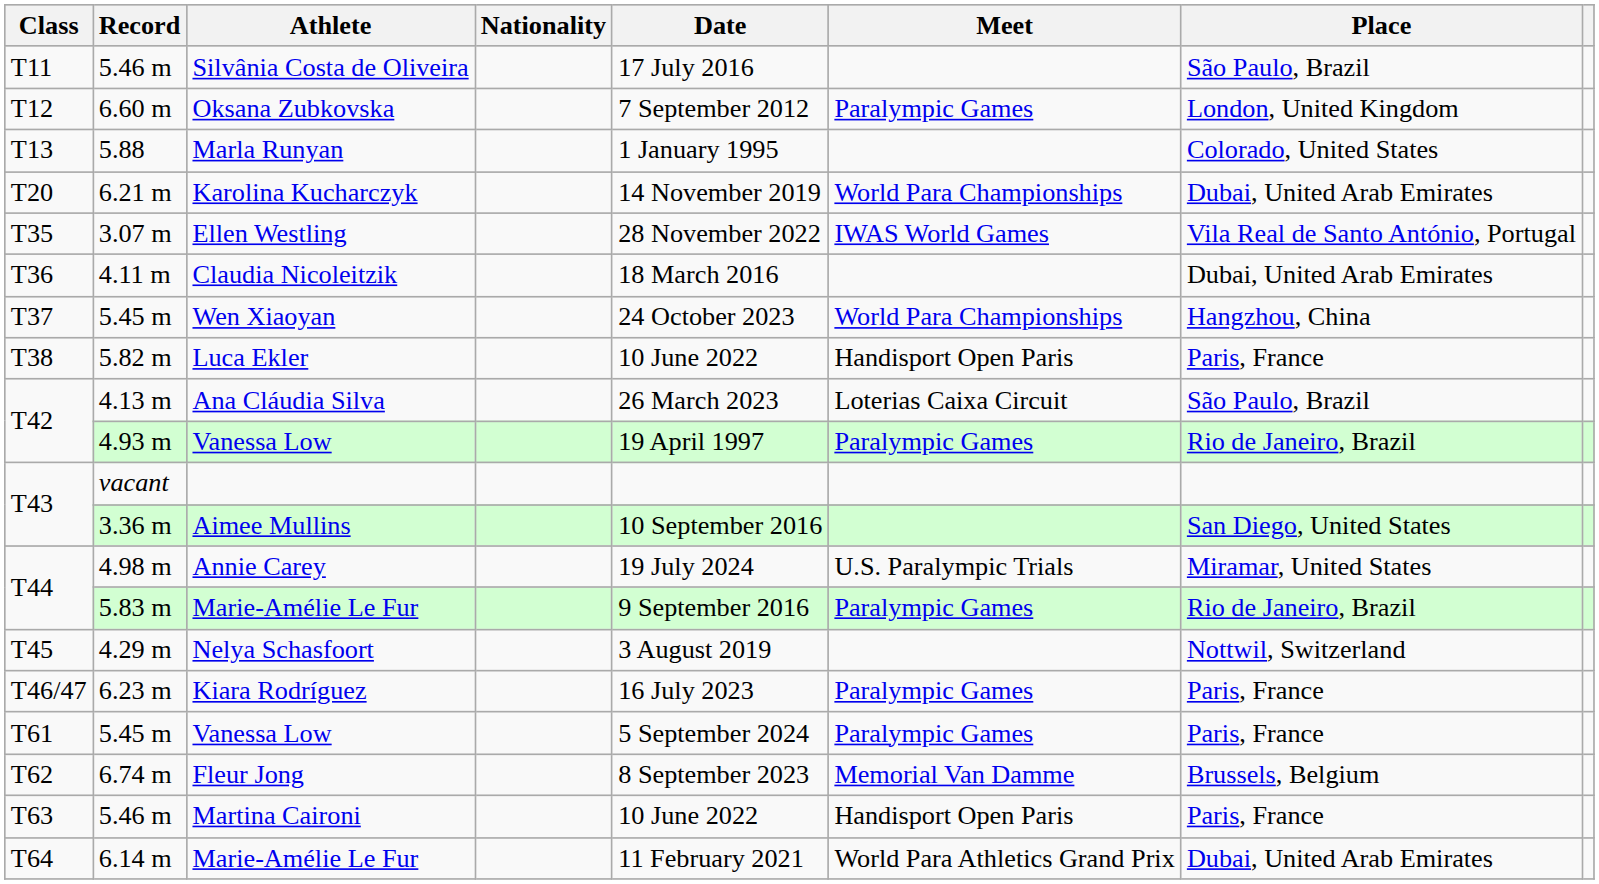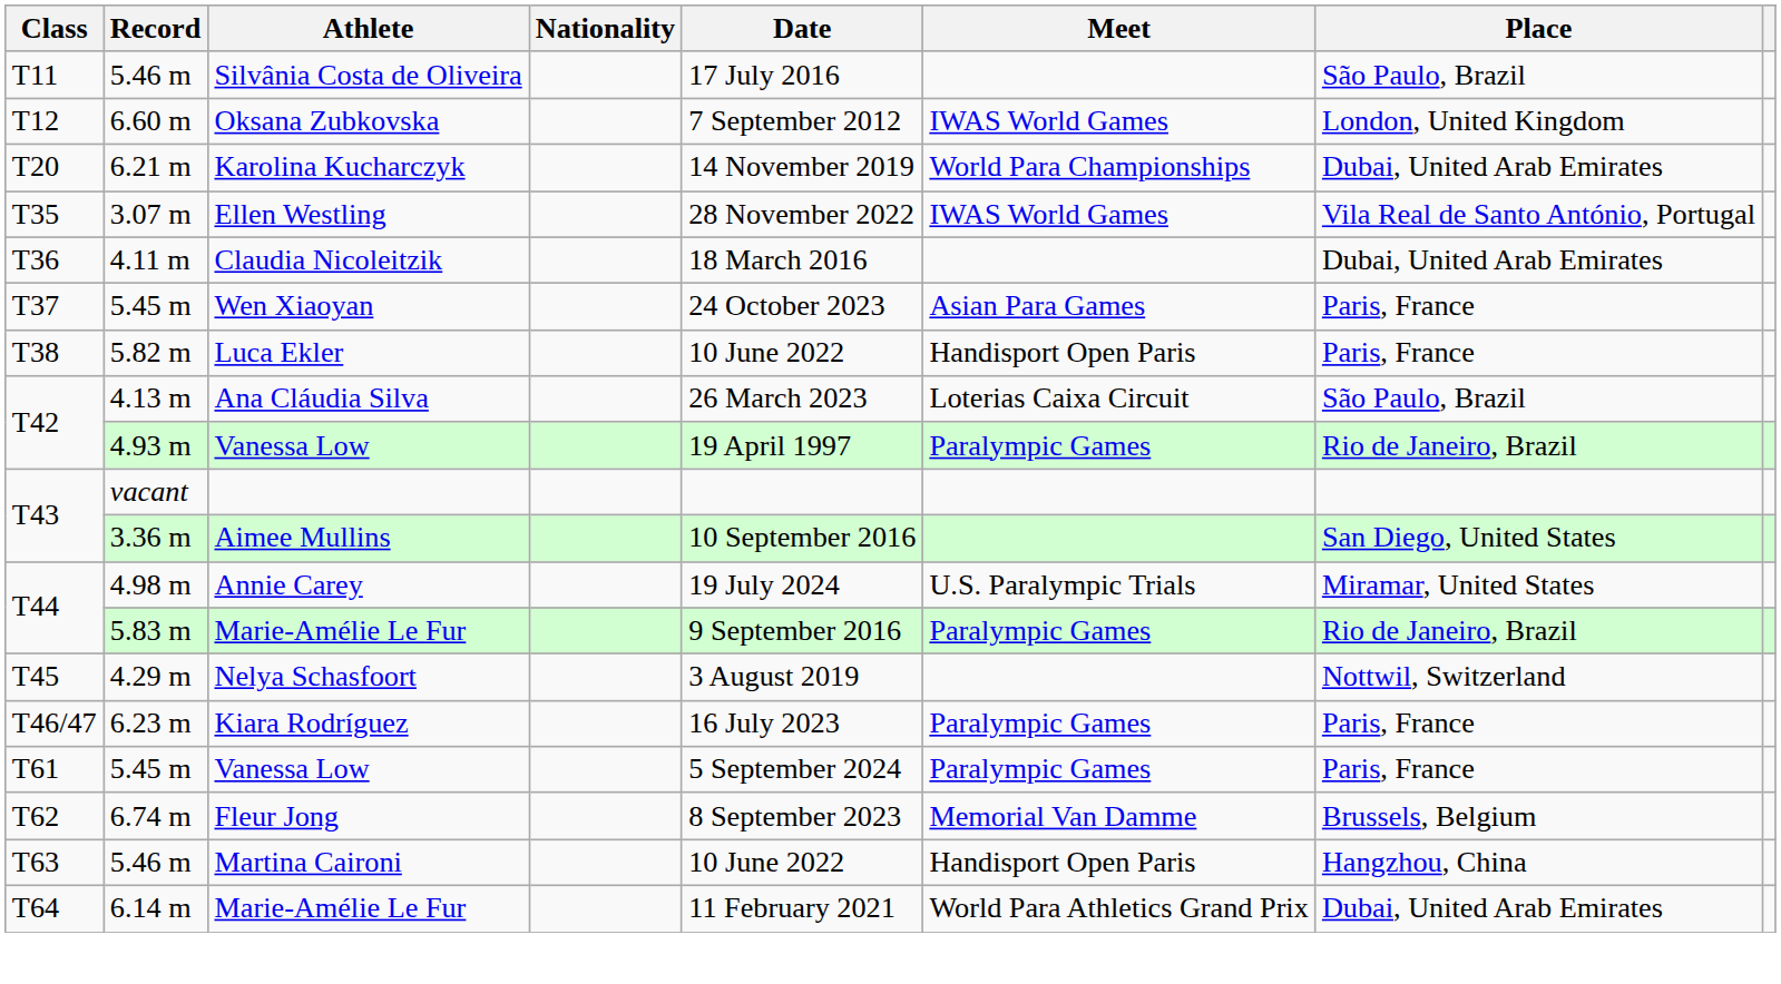Oksana Zubkovska | Meet: Paralympic Games -> IWAS World Games
- row: T13 | 5.88 | Marla Runyan | 1 January 1995 | Colorado, United States
Wen Xiaoyan | Meet: World Para Championships -> Asian Para Games
Wen Xiaoyan | Place: Hangzhou, China -> Paris, France
Martina Caironi | Place: Paris, France -> Hangzhou, China
